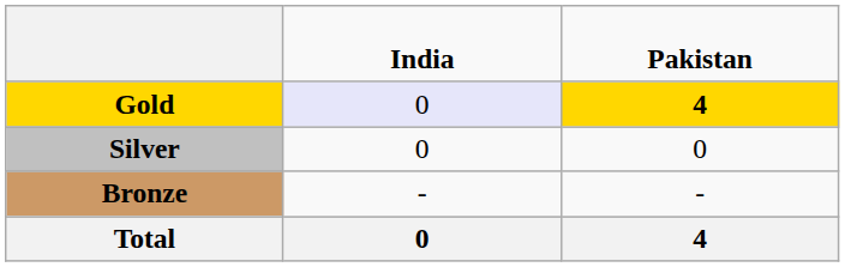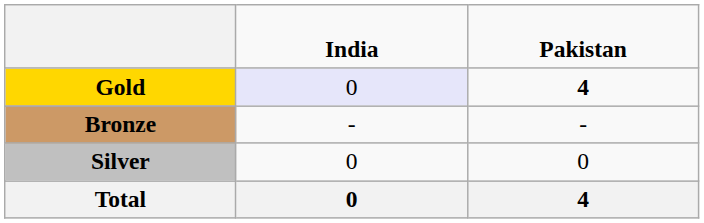Gold | column 3: gold background -> no background
rows swapped: Silver <-> Bronze
